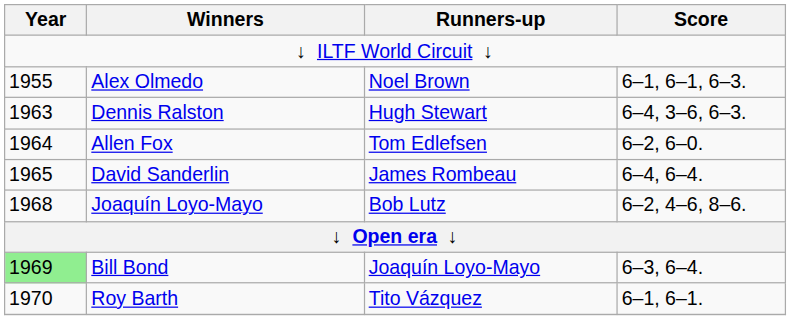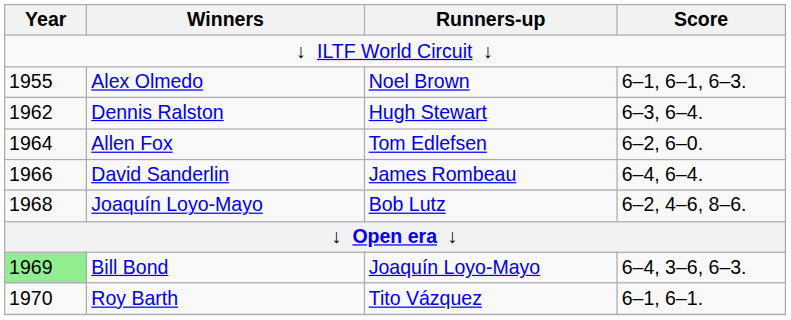Dennis Ralston | Year: 1963 -> 1962
Dennis Ralston | Score: 6–4, 3–6, 6–3. -> 6–3, 6–4.
David Sanderlin | Year: 1965 -> 1966
Bill Bond | Score: 6–3, 6–4. -> 6–4, 3–6, 6–3.
